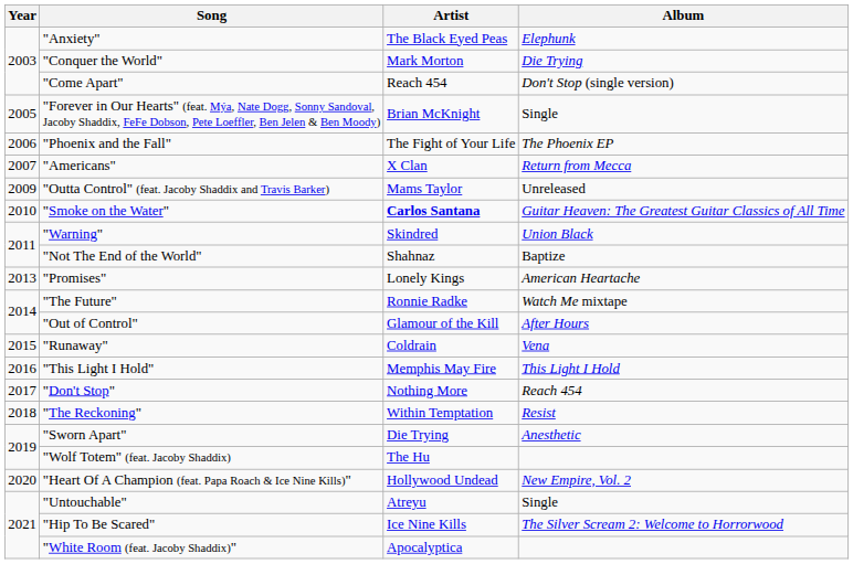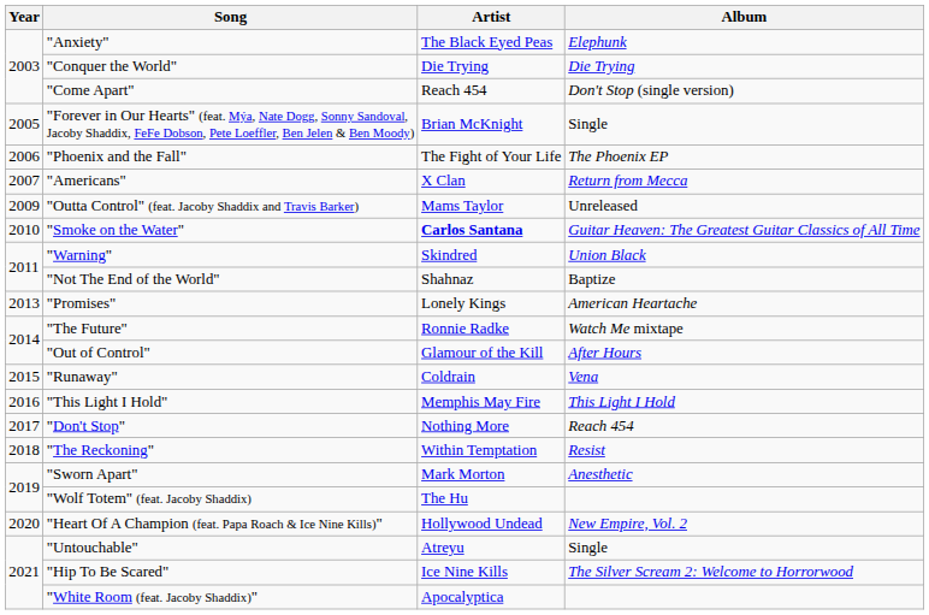"Conquer the World" | Artist: Mark Morton -> Die Trying
"Sworn Apart" | Artist: Die Trying -> Mark Morton
